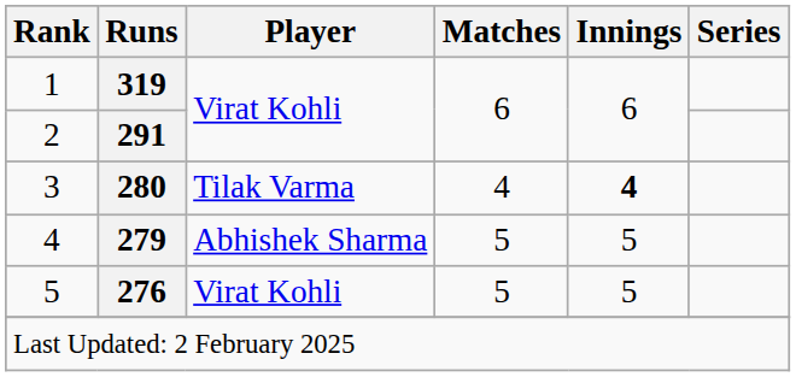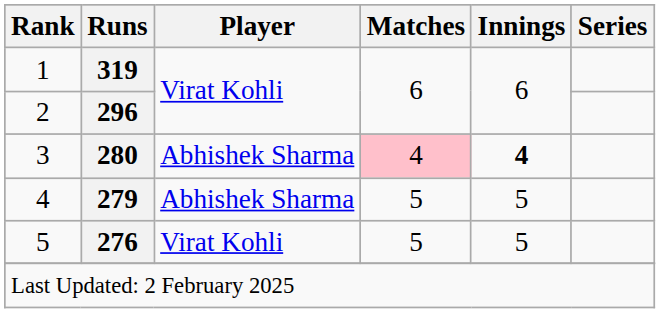2 | Runs: 291 -> 296
3 | Player: Tilak Varma -> Abhishek Sharma
3 | Matches: no background -> pink background
